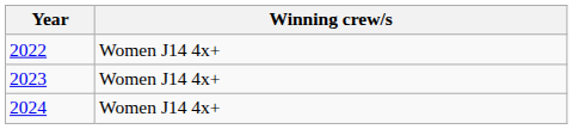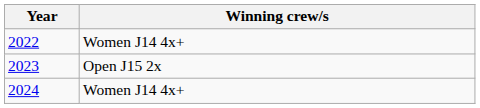2023 | Winning crew/s: Women J14 4x+ -> Open J15 2x
